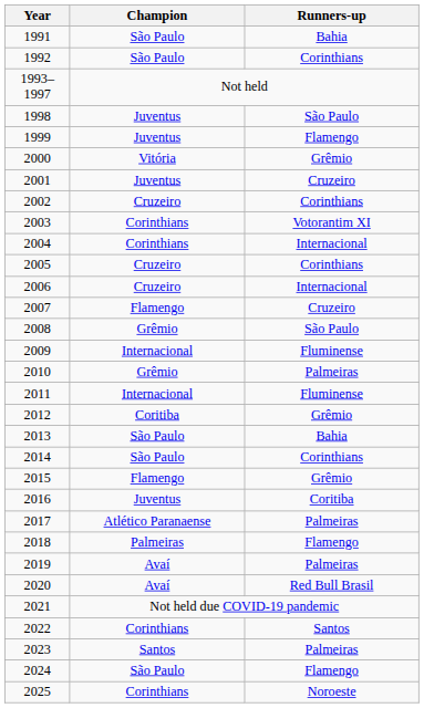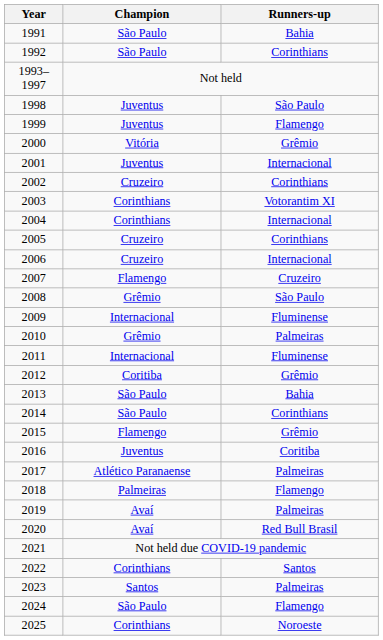2001 | Runners-up: Cruzeiro -> Internacional
